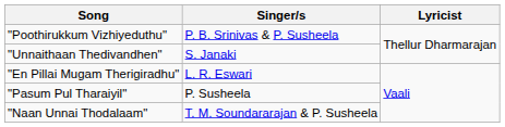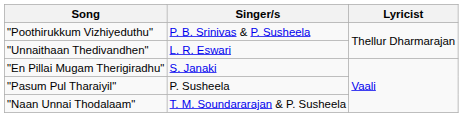"Unnaithaan Thedivandhen" | Singer/s: S. Janaki -> L. R. Eswari
"En Pillai Mugam Therigiradhu" | Singer/s: L. R. Eswari -> S. Janaki
